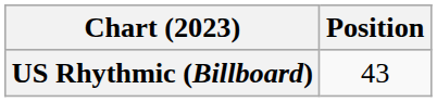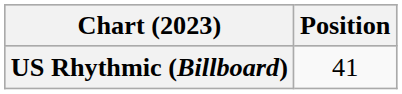US Rhythmic (Billboard) | Position: 43 -> 41
